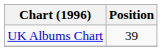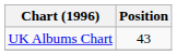UK Albums Chart | Position: 39 -> 43
